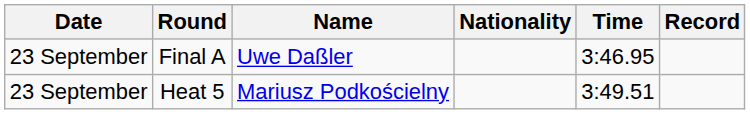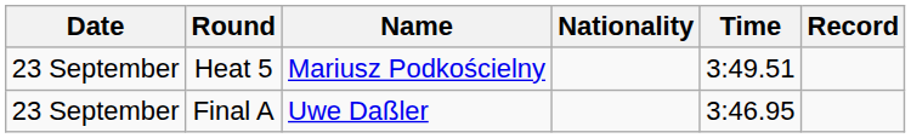rows swapped: Heat 5 <-> Final A
